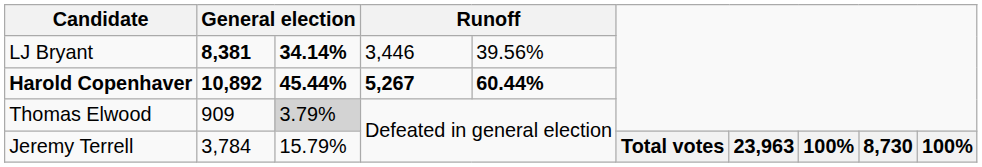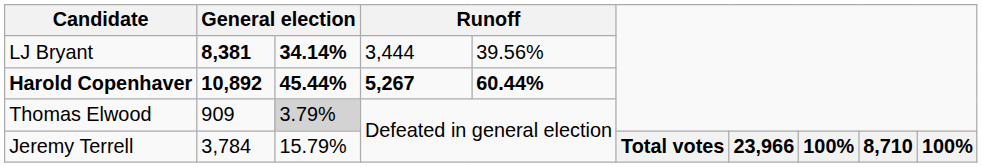LJ Bryant | column 4: 3,446 -> 3,444
Jeremy Terrell | column 7: 23,963 -> 23,966
Jeremy Terrell | column 9: 8,730 -> 8,710
